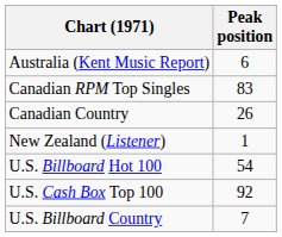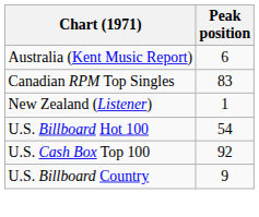- row: Canadian Country | 26
U.S. Billboard Country | Peak position: 7 -> 9
